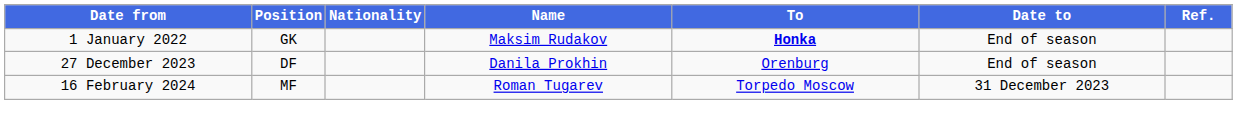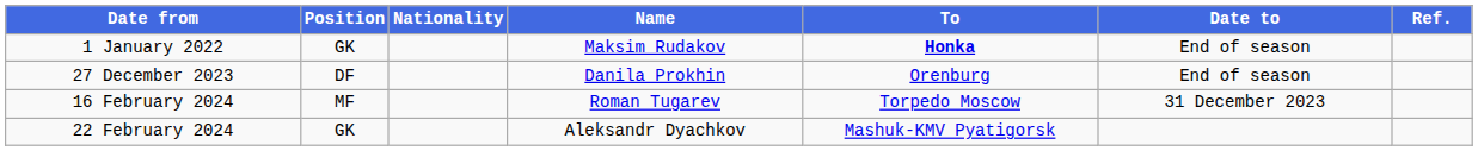+ row: 22 February 2024 | GK | Aleksandr Dyachkov | Mashuk-KMV Pyatigorsk
